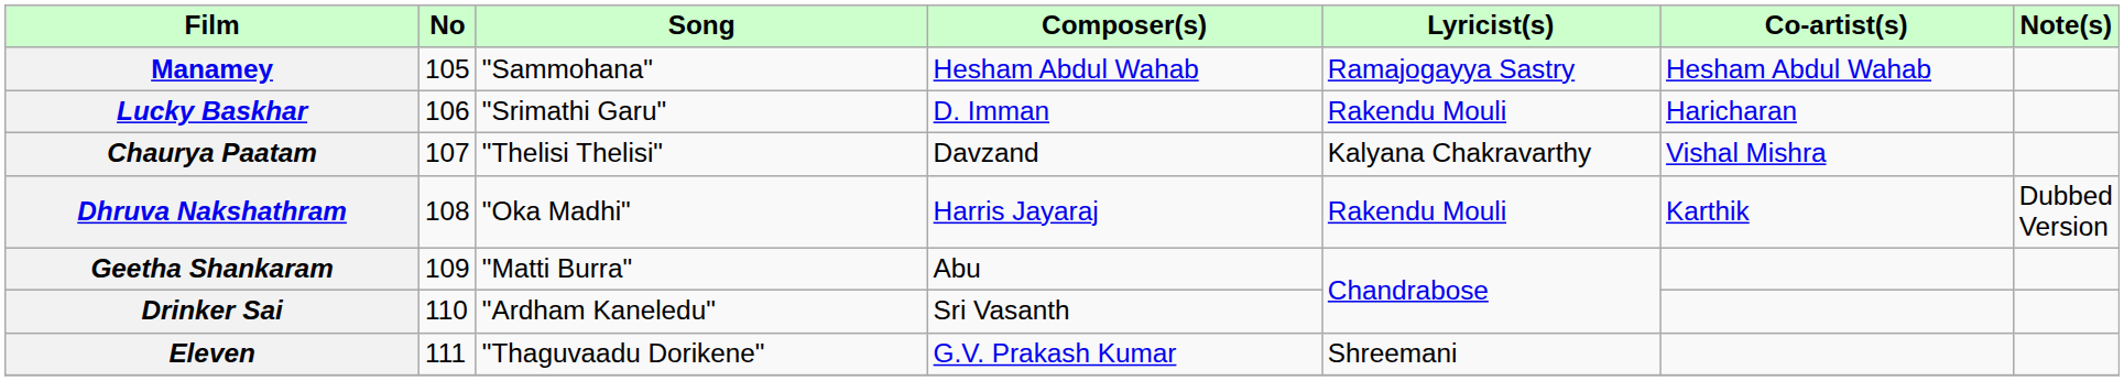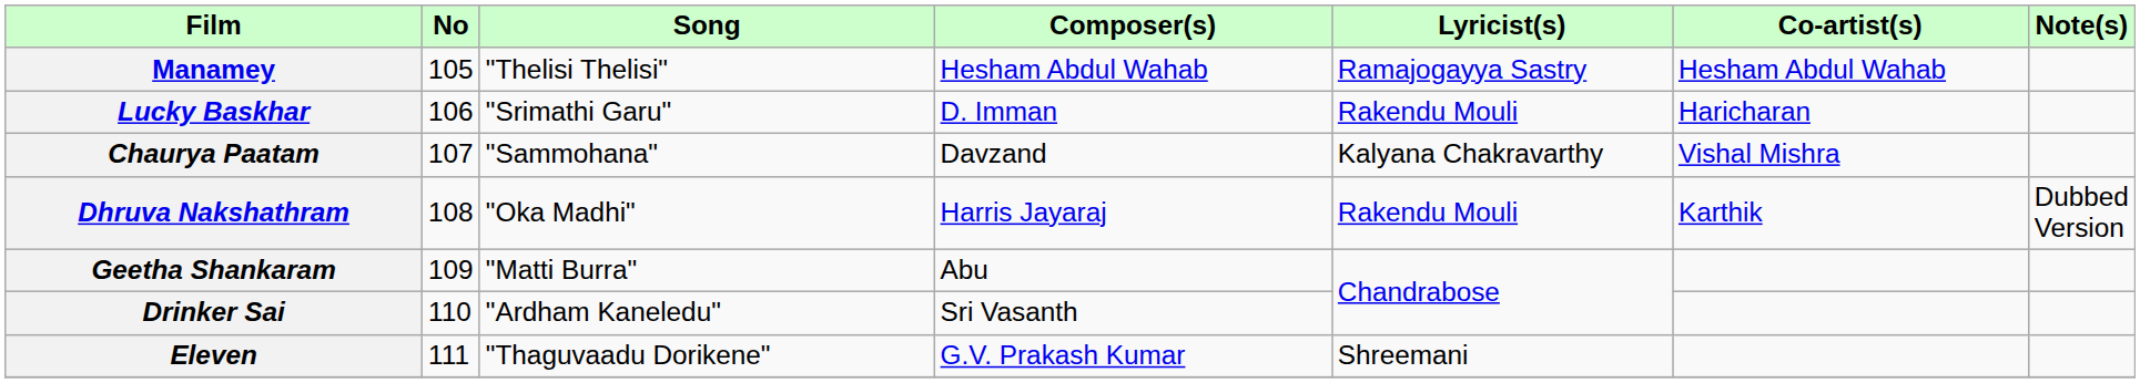Manamey | Song: "Sammohana" -> "Thelisi Thelisi"
Chaurya Paatam | Song: "Thelisi Thelisi" -> "Sammohana"
